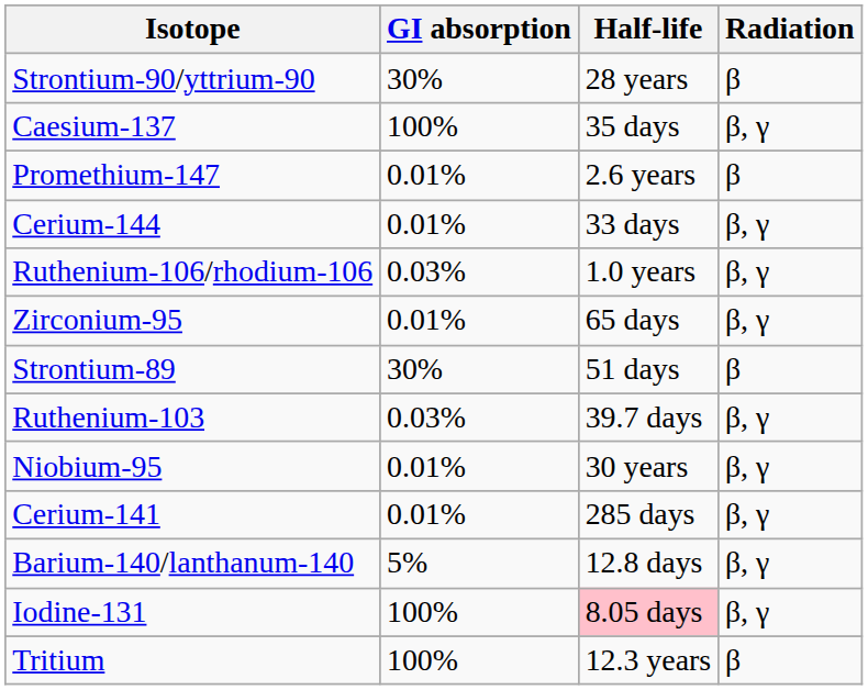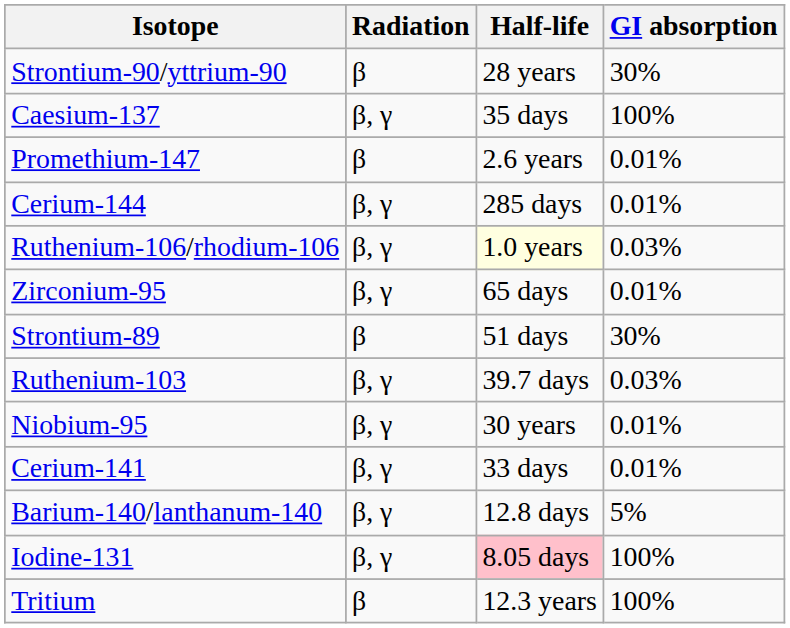columns swapped: Radiation <-> GI absorption
Cerium-144 | Half-life: 33 days -> 285 days
Ruthenium-106/rhodium-106 | Half-life: no background -> lightyellow background
Cerium-141 | Half-life: 285 days -> 33 days
